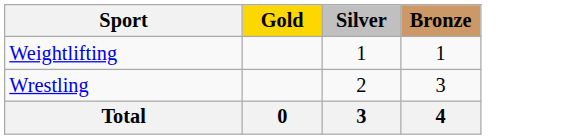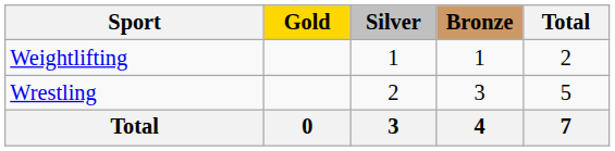+ column: Total | 2 | 5 | 7
